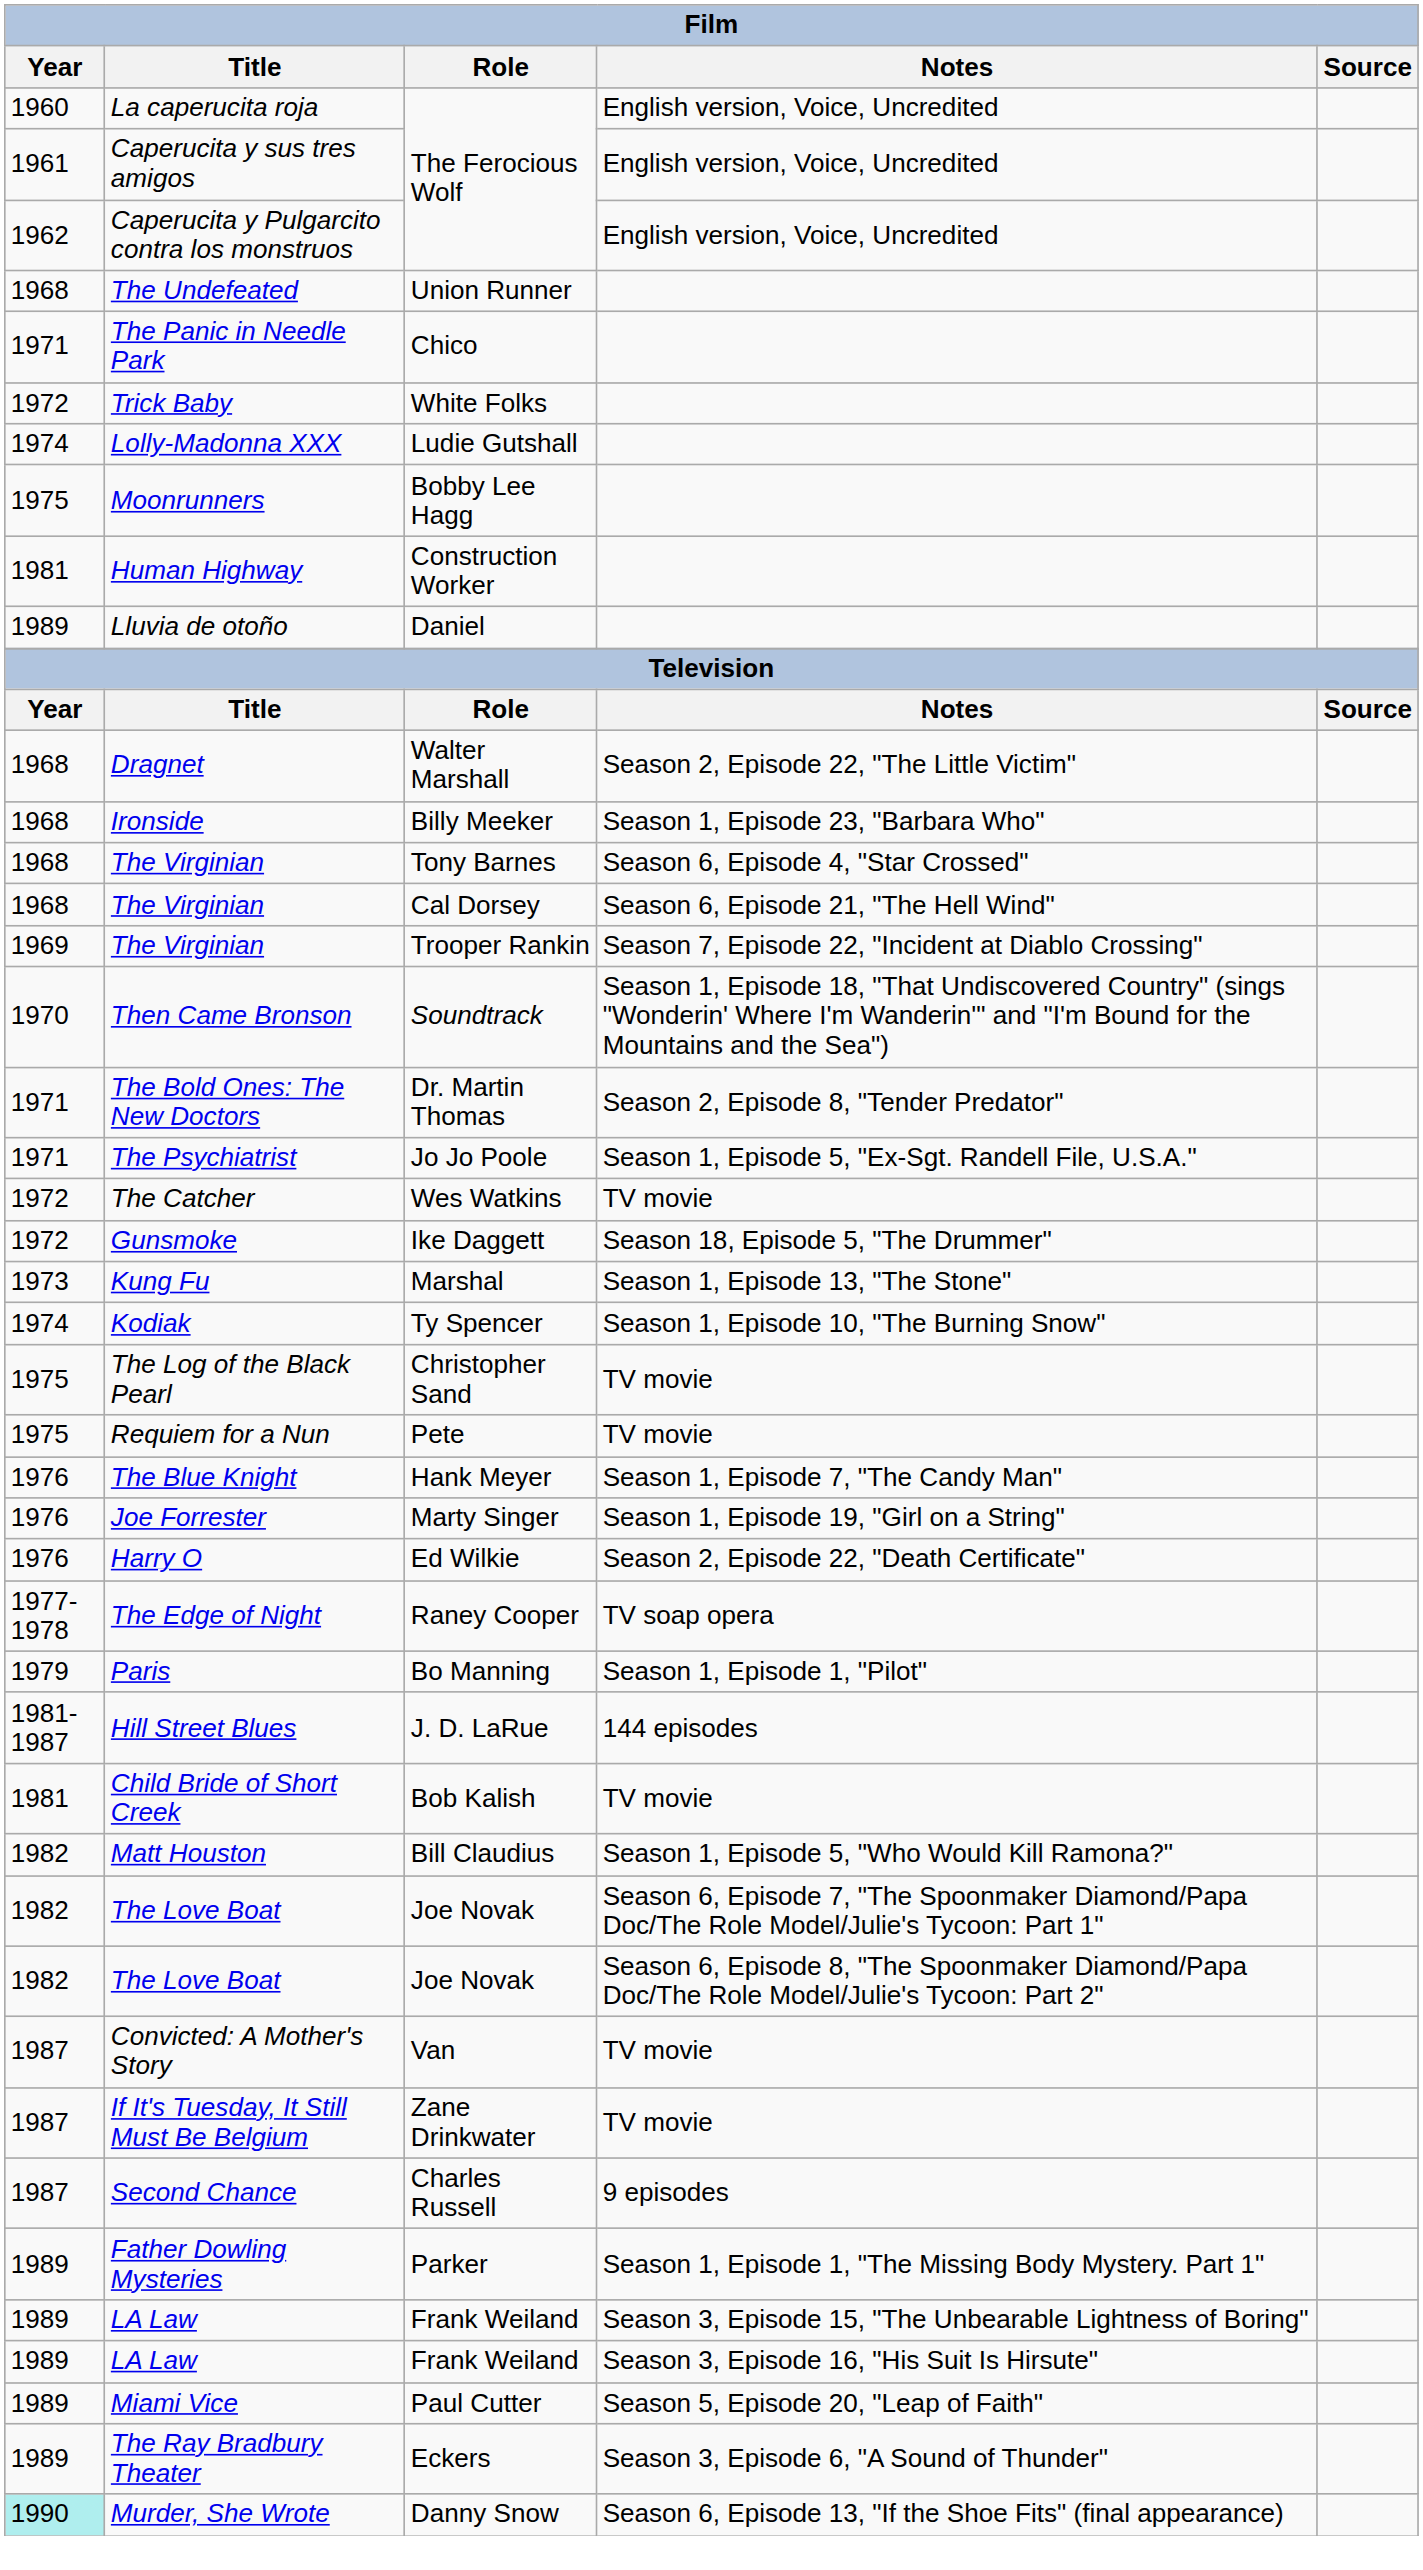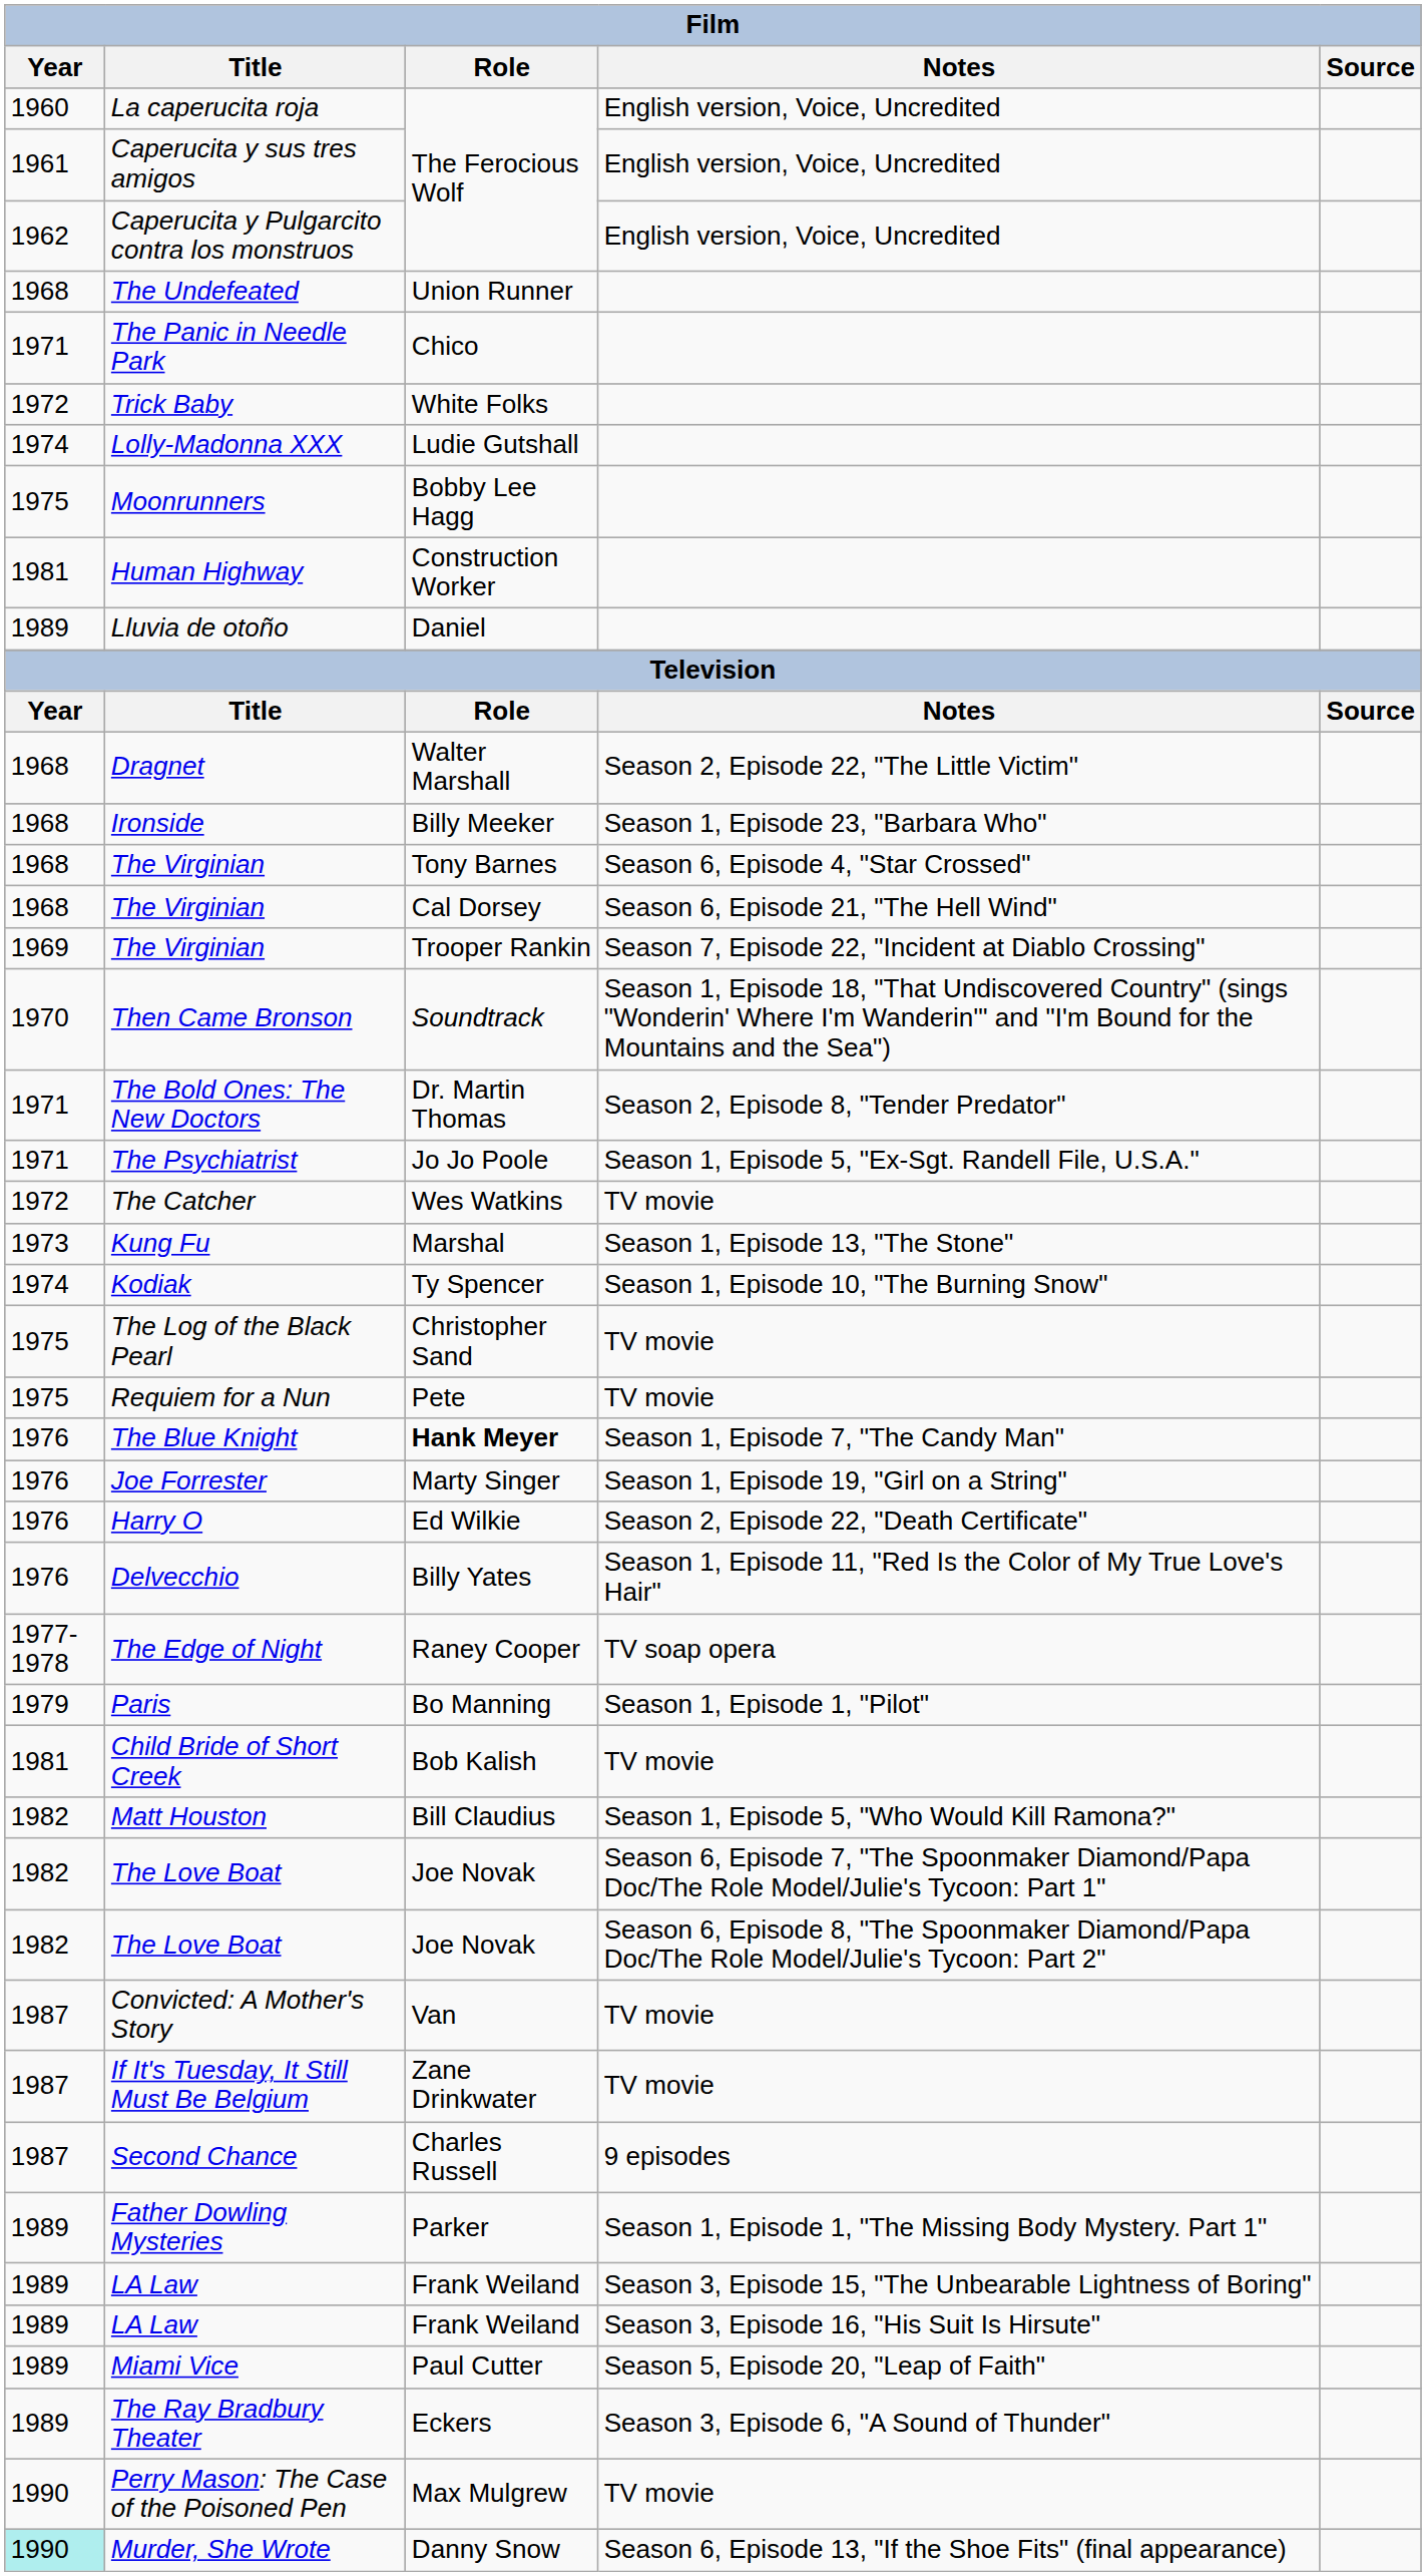- row: 1972 | Gunsmoke | Ike Daggett | Season 18, Episode 5, "The Drummer"
The Blue Knight | Role: normal -> bold
+ row: 1976 | Delvecchio | Billy Yates | Season 1, Episode 11, "Red Is the Color of My True Love's Hair"
- row: 1981-1987 | Hill Street Blues | J. D. LaRue | 144 episodes
+ row: 1990 | Perry Mason: The Case of the Poisoned Pen | Max Mulgrew | TV movie
